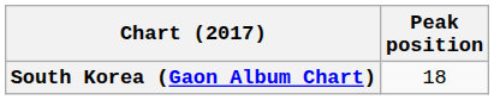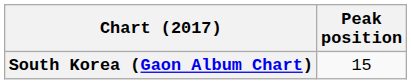South Korea (Gaon Album Chart) | Peak position: 18 -> 15
